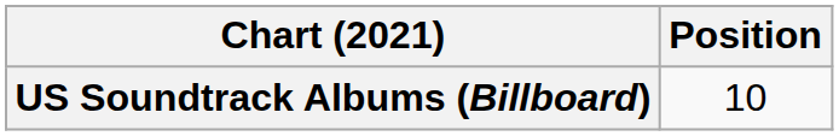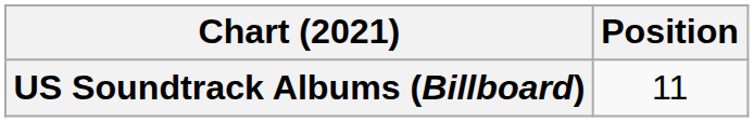US Soundtrack Albums (Billboard) | Position: 10 -> 11
